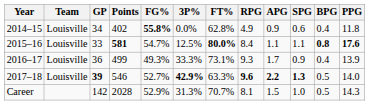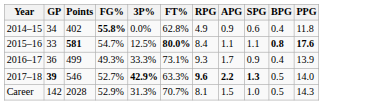- column: Team | Louisville | Louisville | Louisville | Louisville
